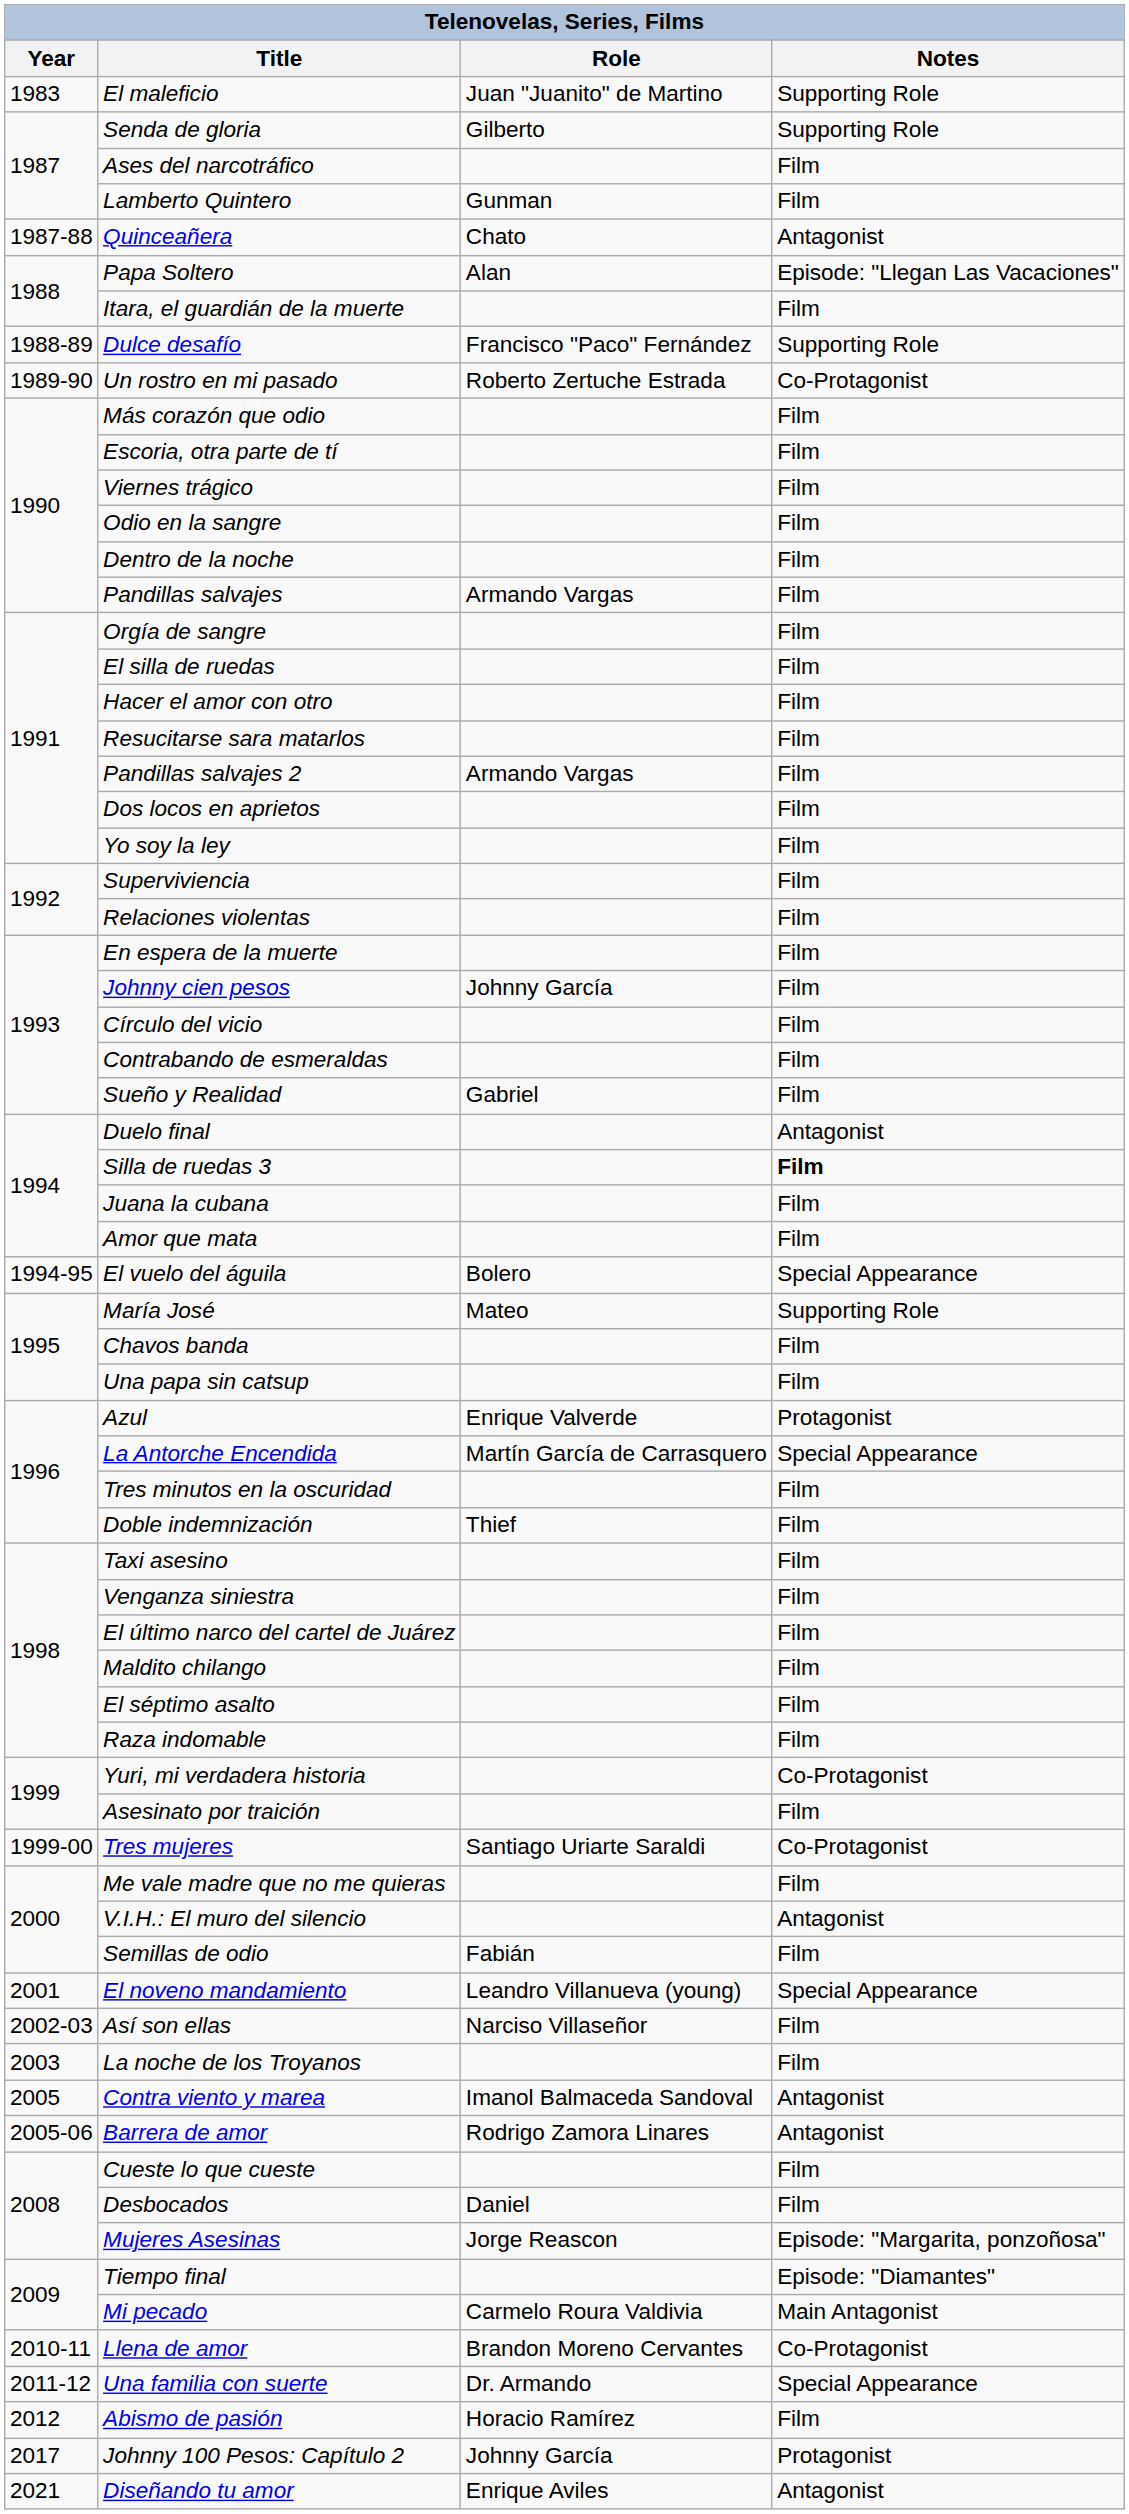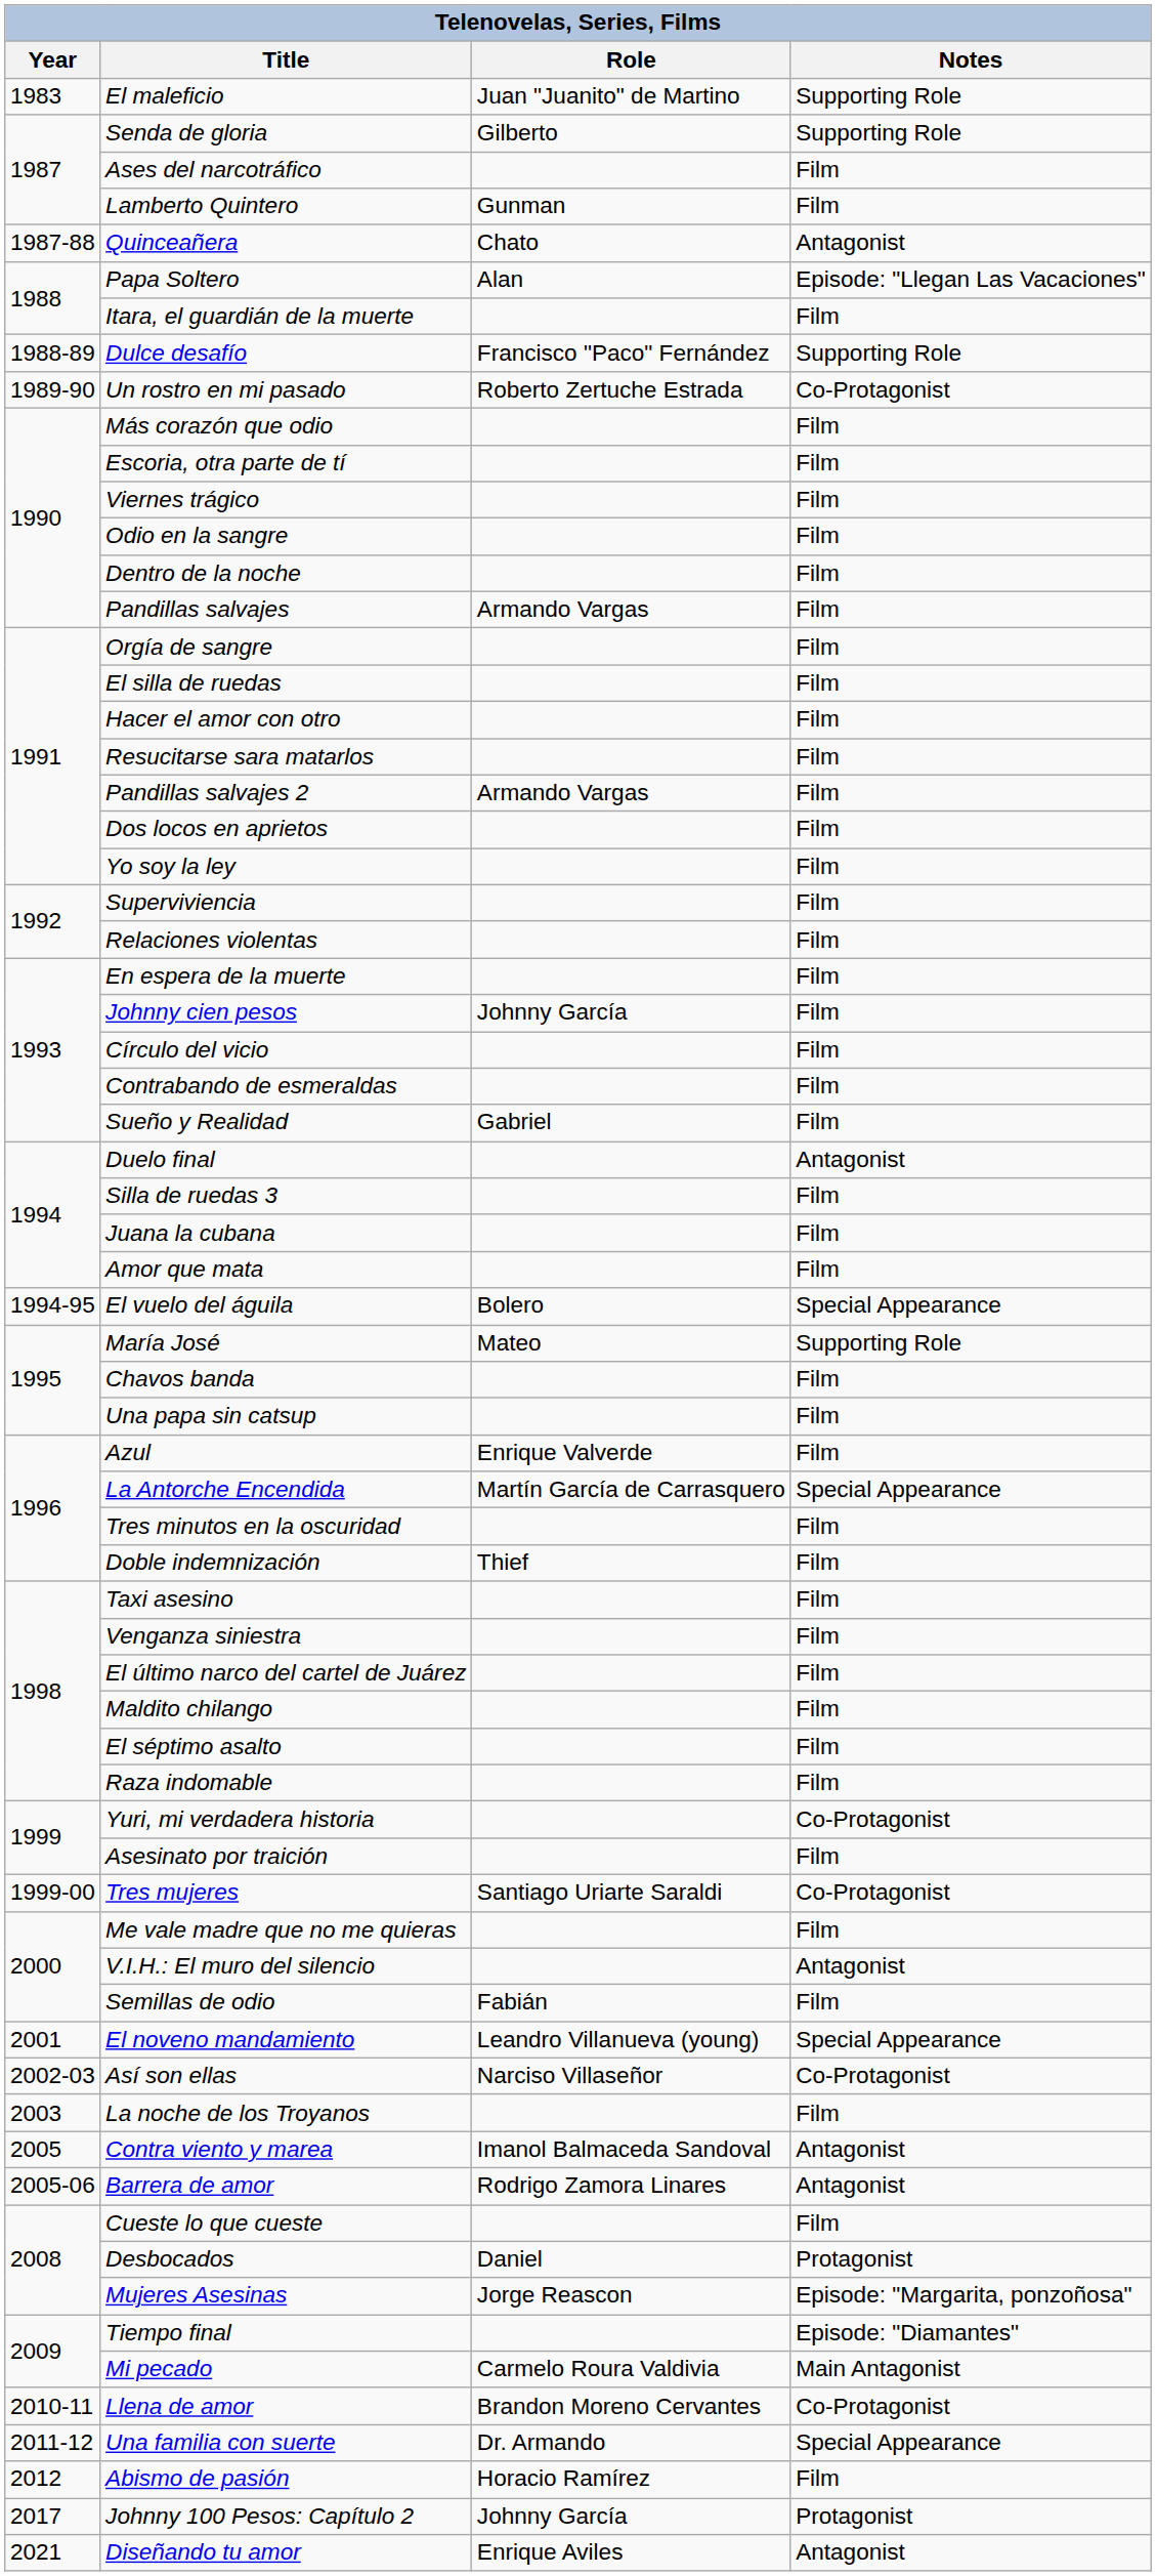Silla de ruedas 3 | Notes: bold -> normal
Azul | Notes: Protagonist -> Film
Así son ellas | Notes: Film -> Co-Protagonist
Desbocados | Notes: Film -> Protagonist
